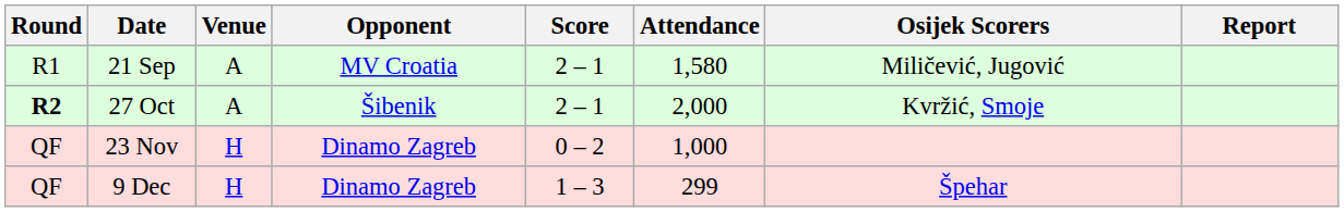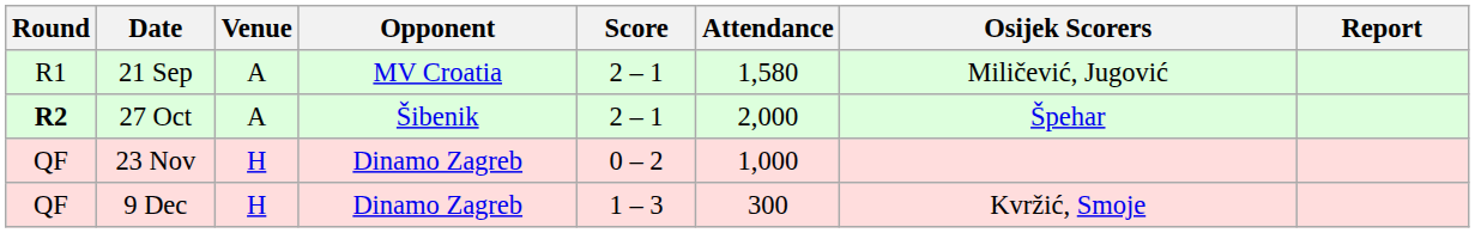27 Oct | Osijek Scorers: Kvržić, Smoje -> Špehar
9 Dec | Attendance: 299 -> 300
9 Dec | Osijek Scorers: Špehar -> Kvržić, Smoje
